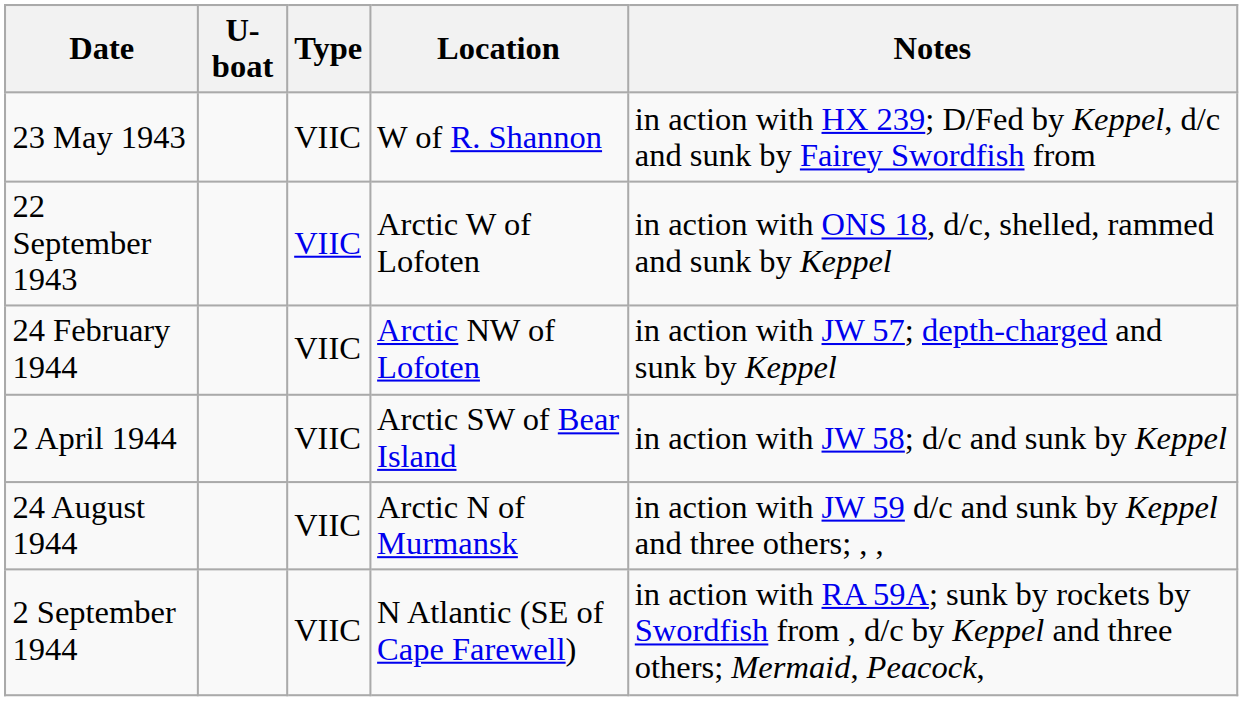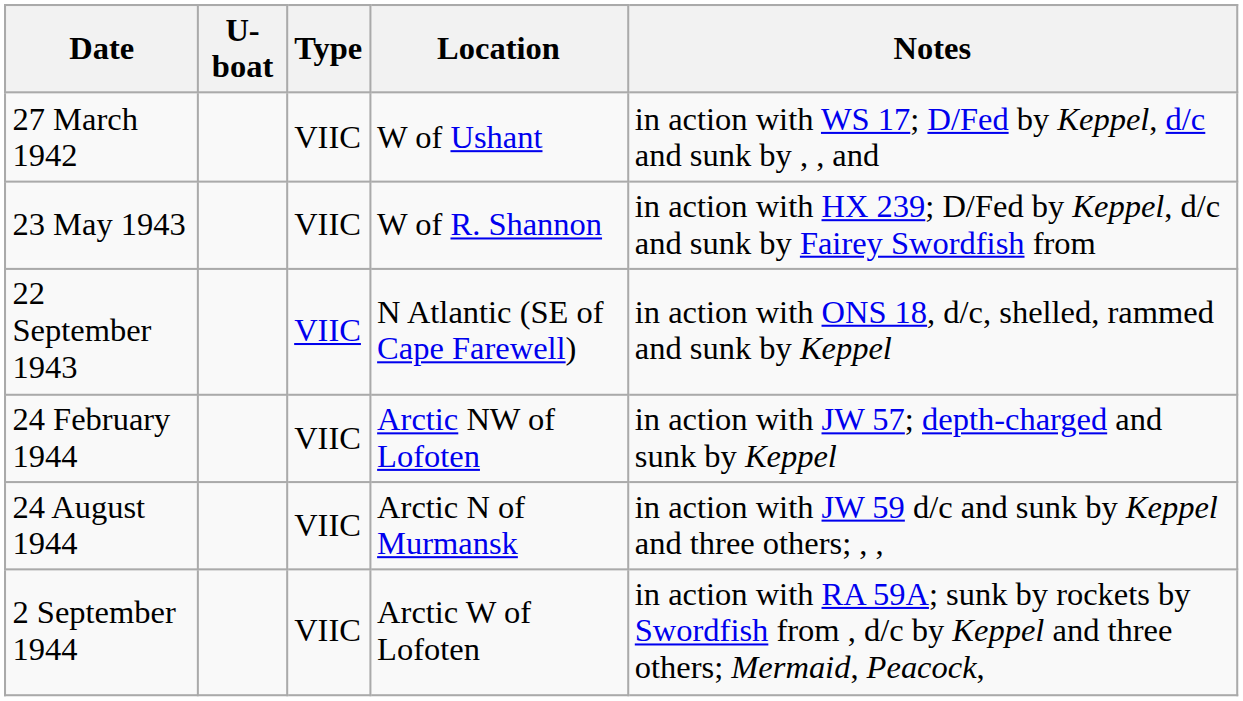+ row: 27 March 1942 | VIIC | W of Ushant | in action with WS 17; D/Fed by Keppel, d/c and sunk by , , and
22 September 1943 | Location: Arctic W of Lofoten -> N Atlantic (SE of Cape Farewell)
- row: 2 April 1944 | VIIC | Arctic SW of Bear Island | in action with JW 58; d/c and sunk by Keppel
2 September 1944 | Location: N Atlantic (SE of Cape Farewell) -> Arctic W of Lofoten
